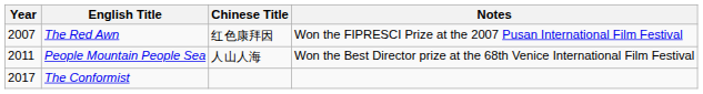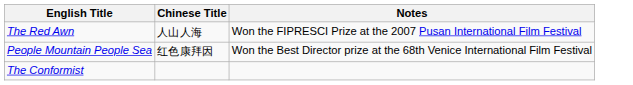- column: Year | 2007 | 2011 | 2017
The Red Awn | Chinese Title: 红色康拜因 -> 人山人海
People Mountain People Sea | Chinese Title: 人山人海 -> 红色康拜因
